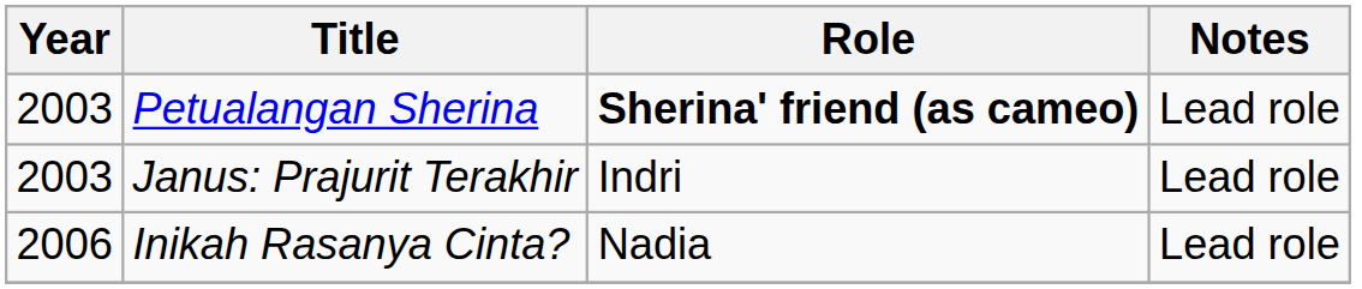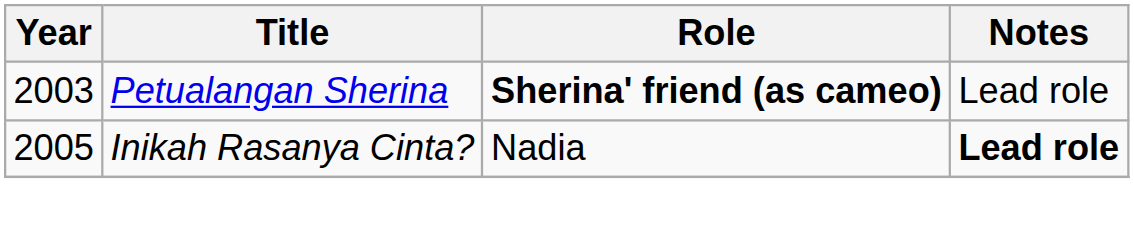- row: 2003 | Janus: Prajurit Terakhir | Indri | Lead role
Inikah Rasanya Cinta? | Year: 2006 -> 2005
Inikah Rasanya Cinta? | Notes: normal -> bold
